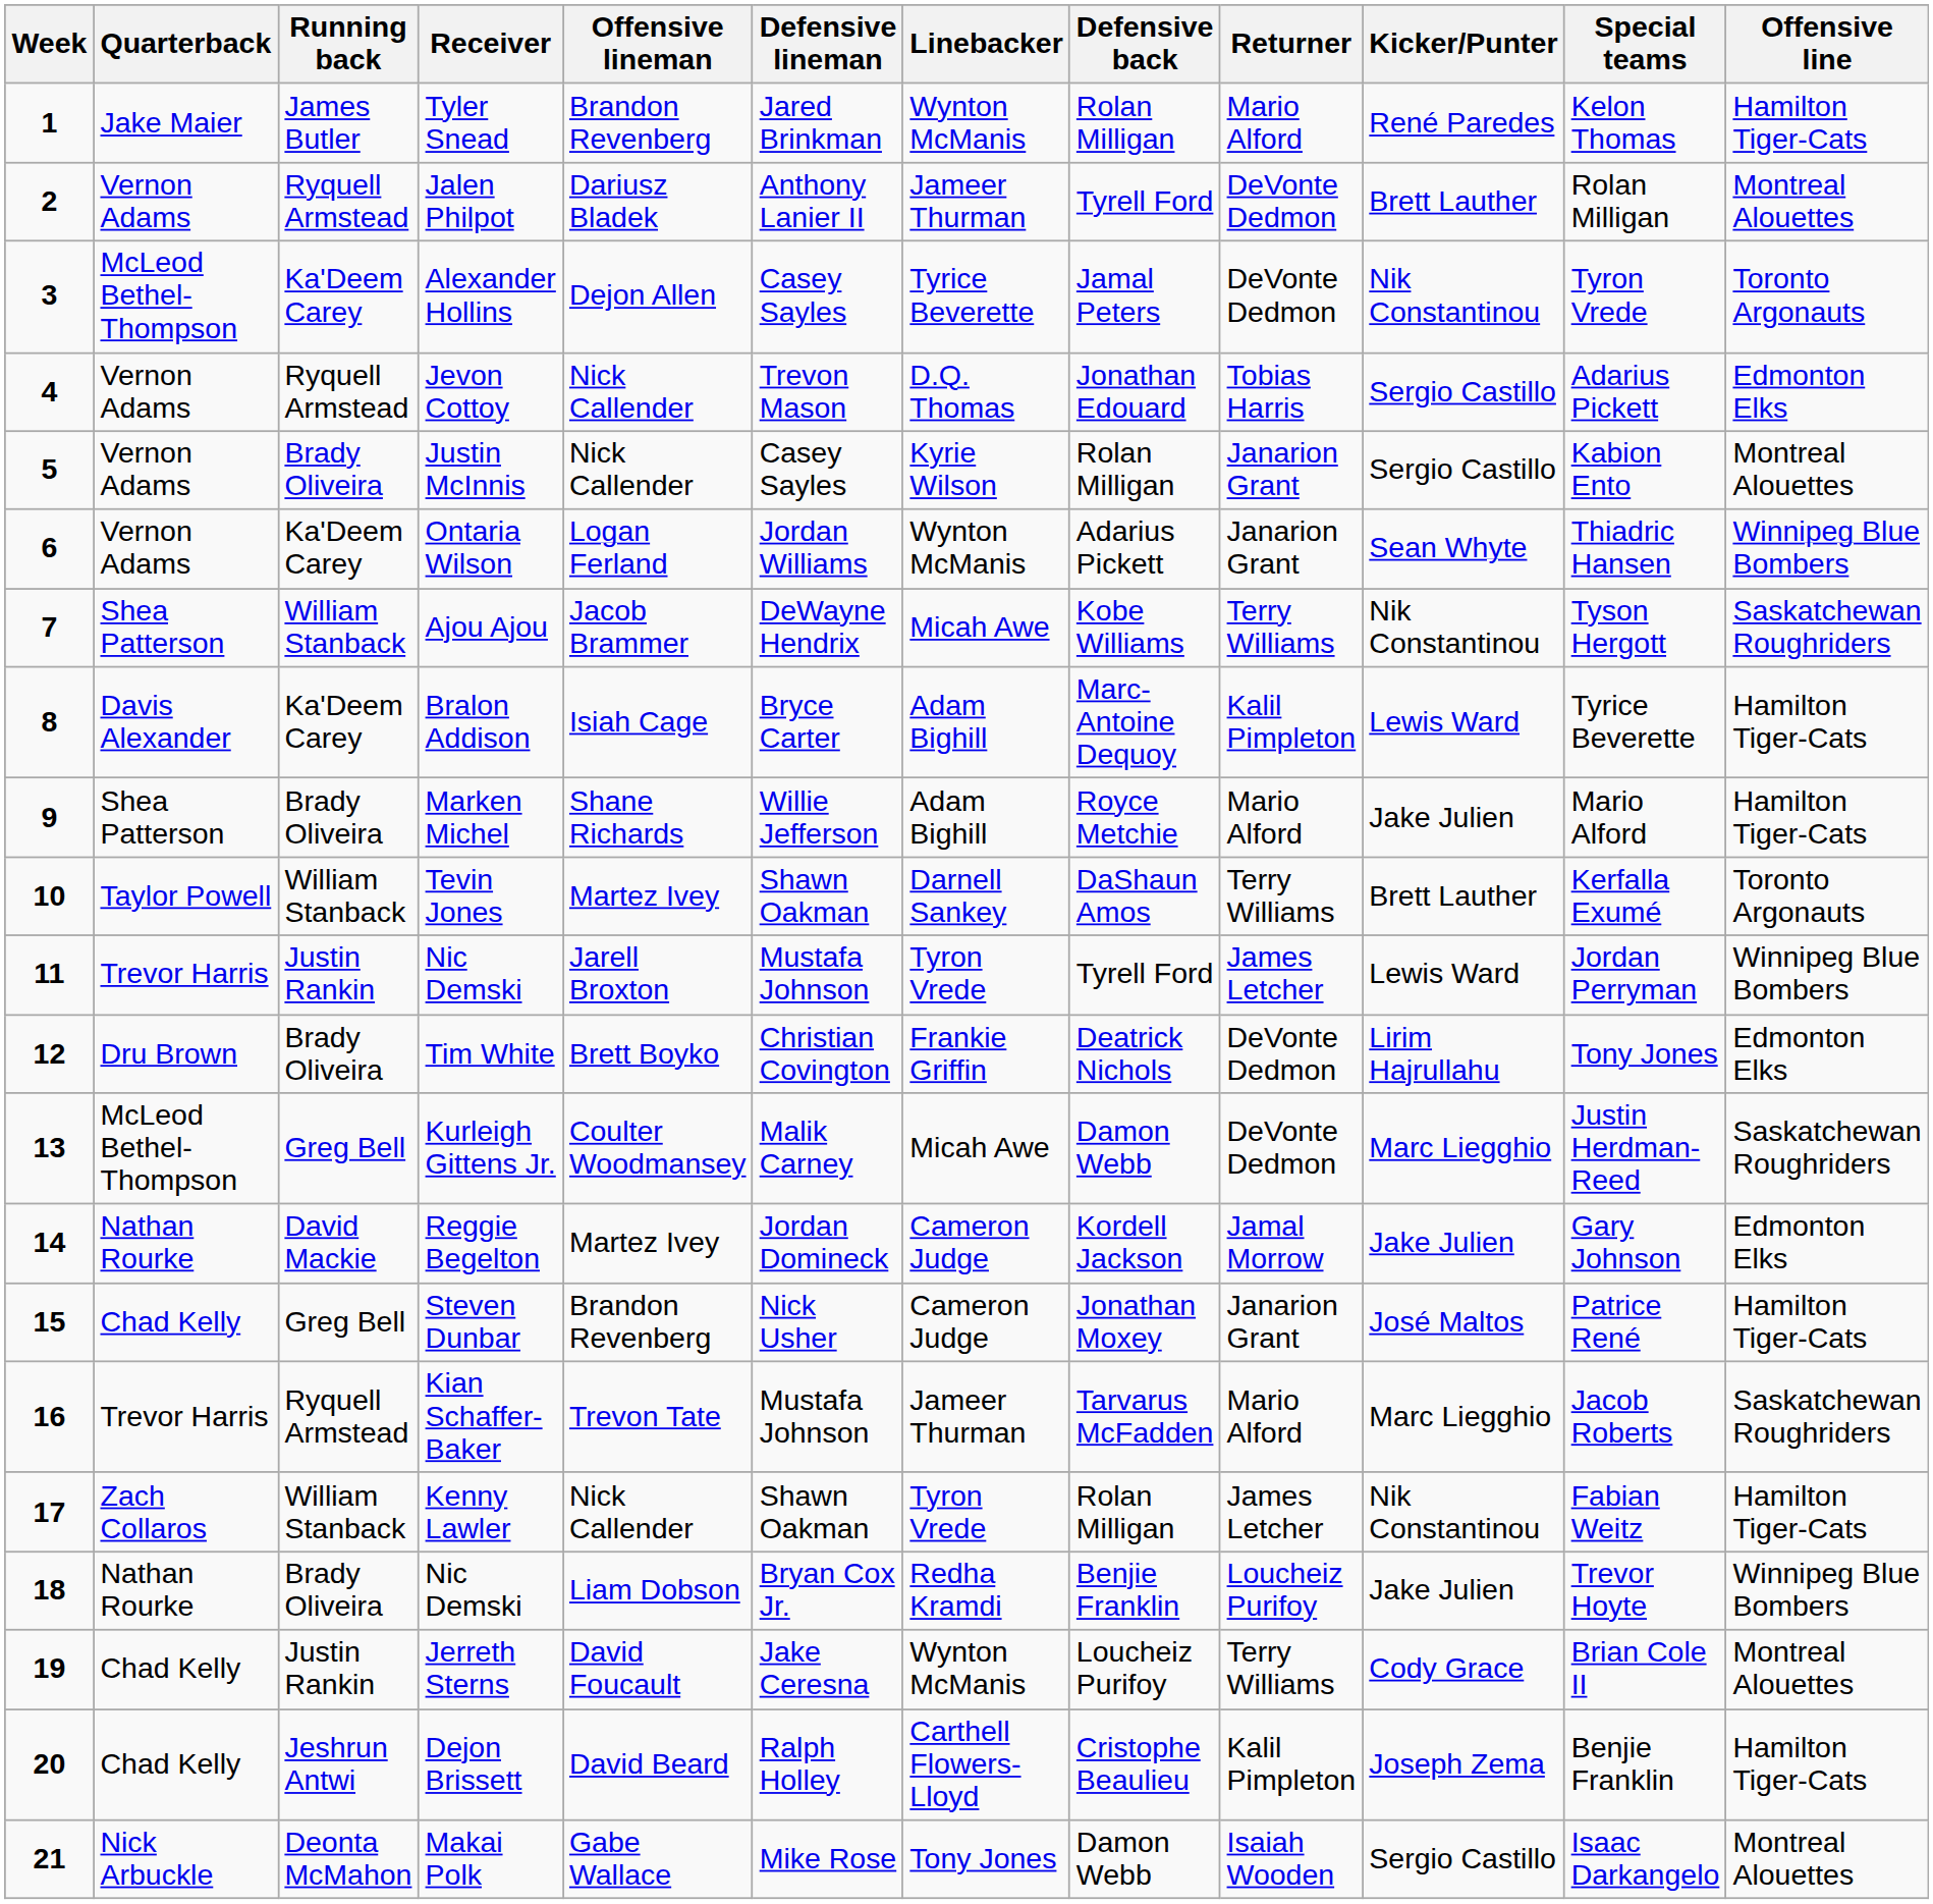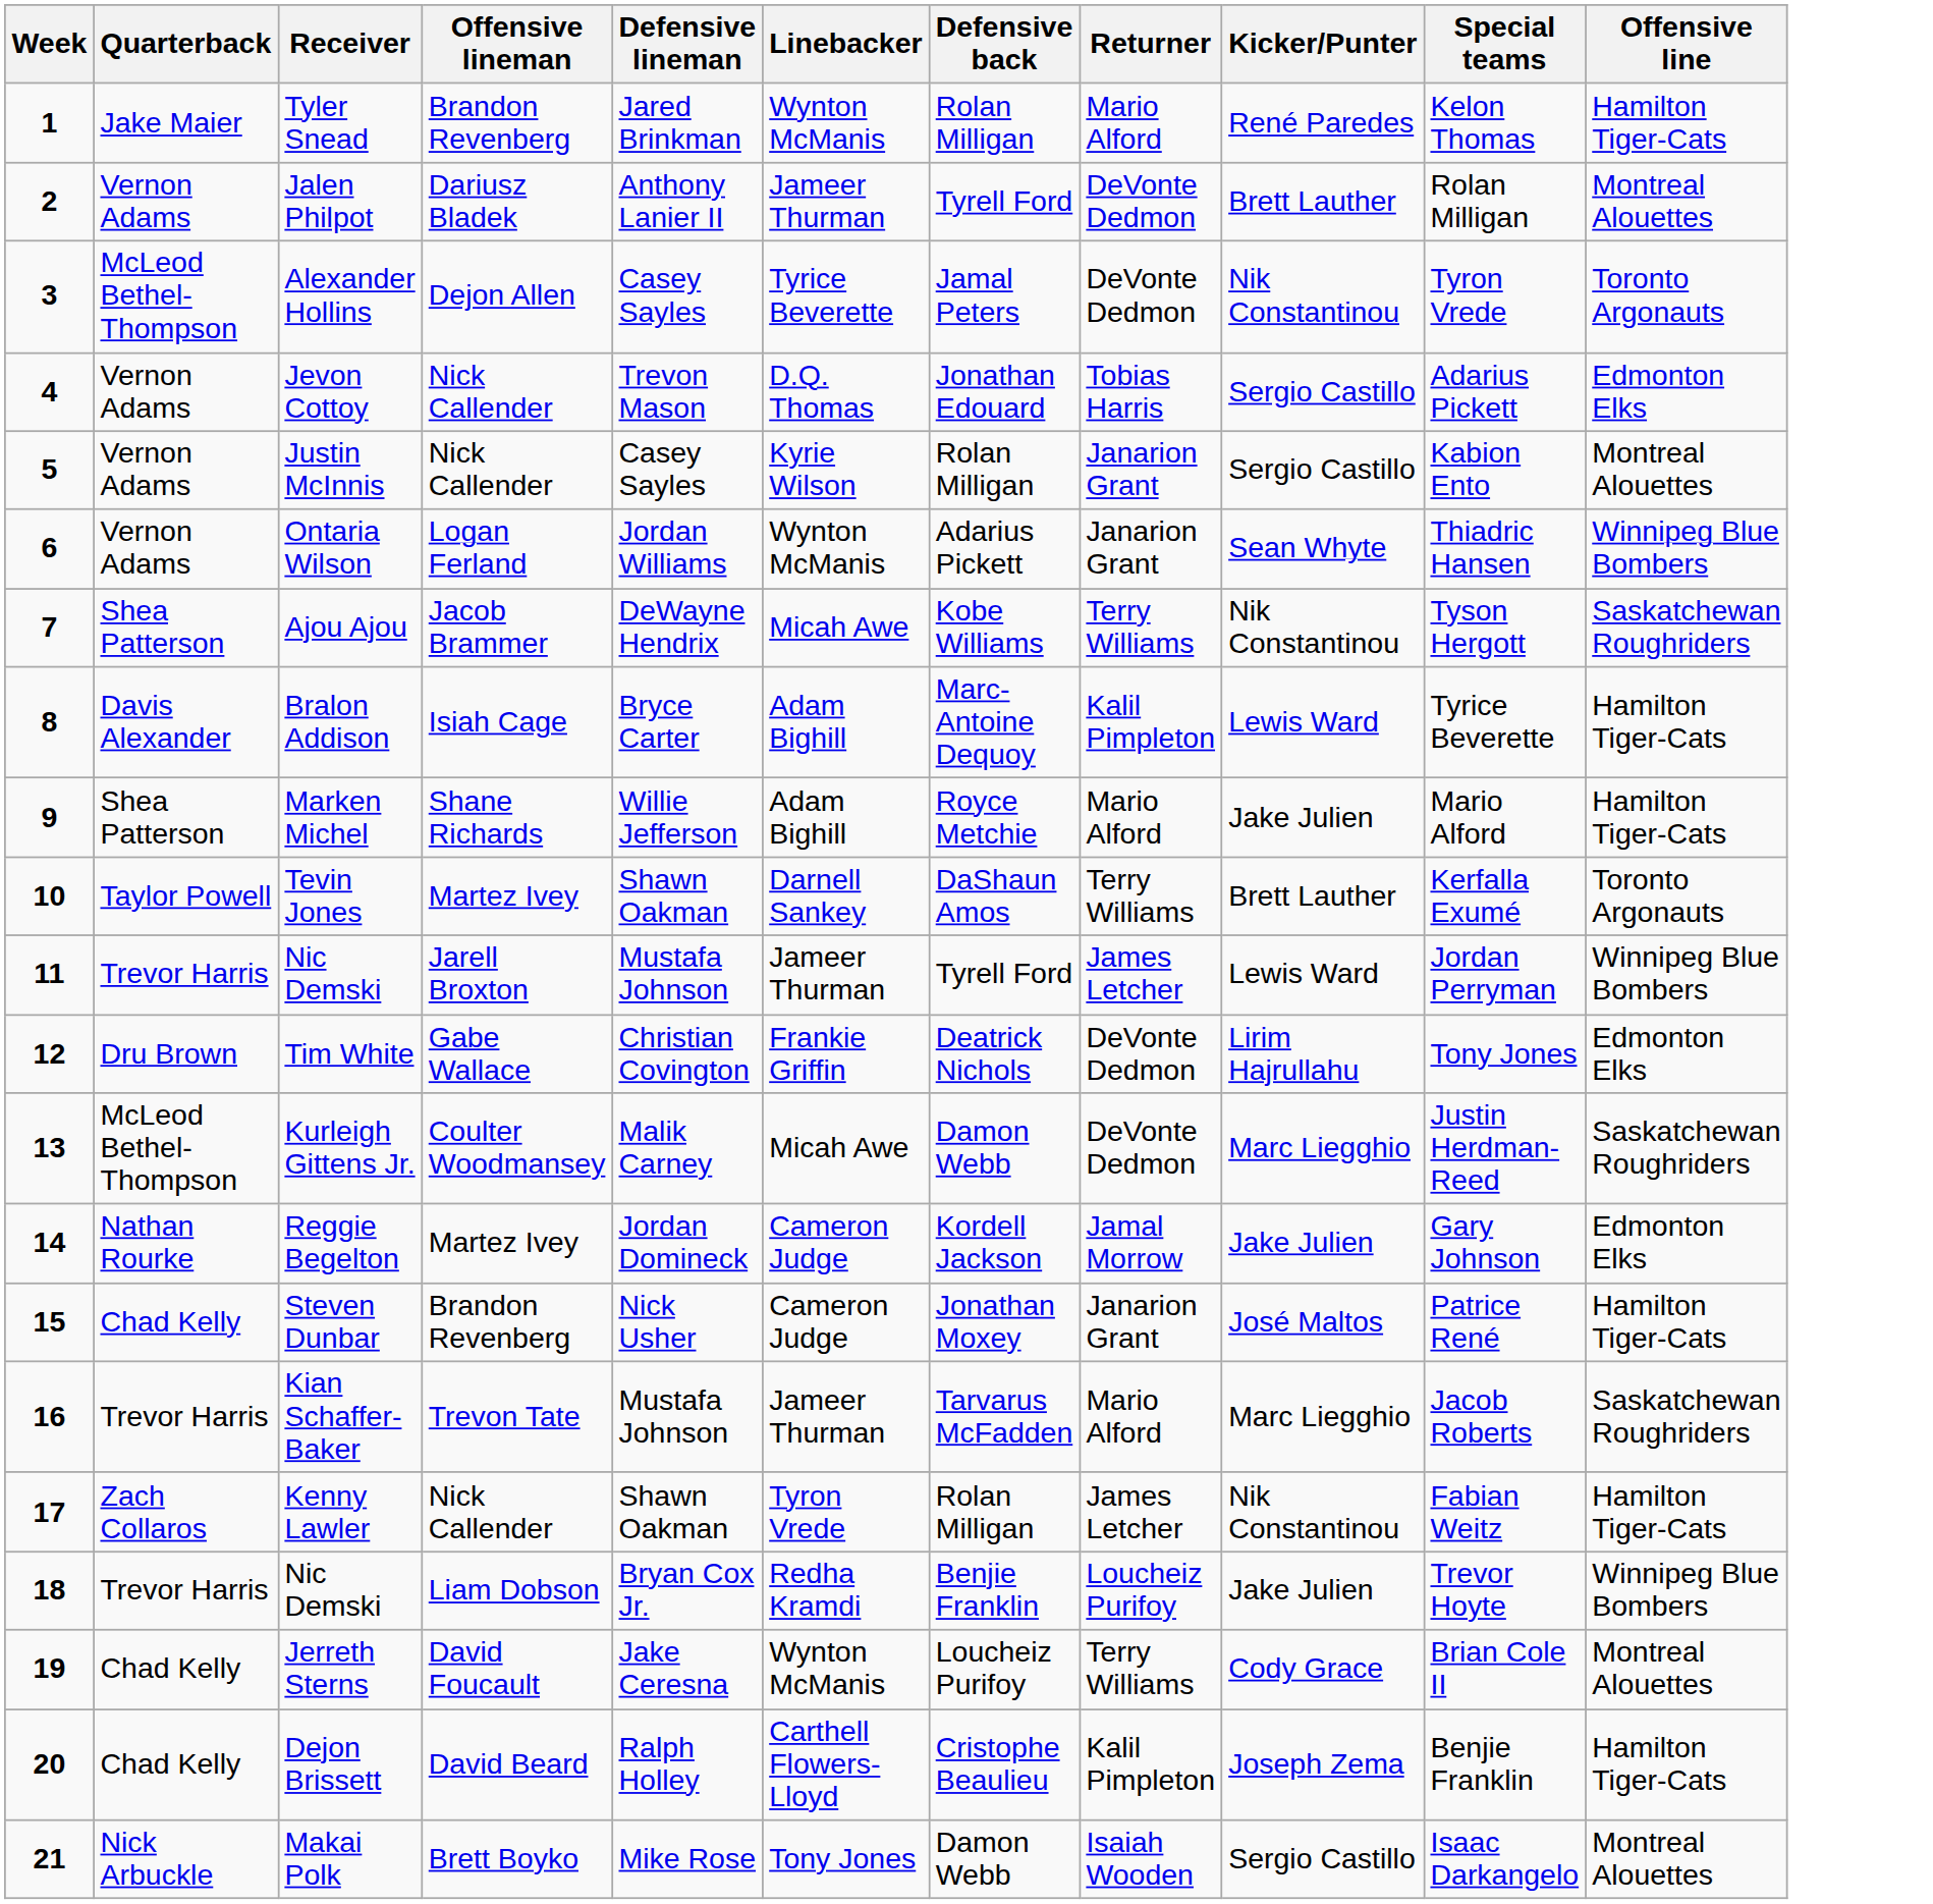- column: Running back | James Butler | Ryquell Armstead | Ka'Deem Carey | Ryquell Armstead | Brady Oliveira | Ka'Deem Carey | William Stanback | Ka'Deem Carey | Brady Oliveira | William Stanback | Justin Rankin | Brady Oliveira | Greg Bell | David Mackie | Greg Bell | Ryquell Armstead | William Stanback | Brady Oliveira | Justin Rankin | Jeshrun Antwi | Deonta McMahon
11 / Nic Demski | Linebacker: Tyron Vrede -> Jameer Thurman
Tim White | Offensive lineman: Brett Boyko -> Gabe Wallace
18 / Nic Demski | Quarterback: Nathan Rourke -> Trevor Harris
Makai Polk | Offensive lineman: Gabe Wallace -> Brett Boyko
